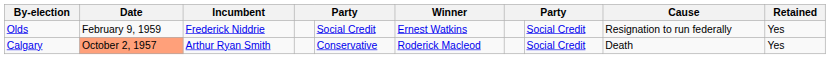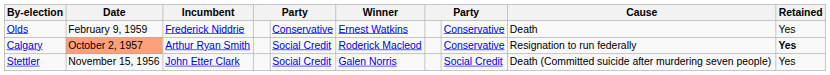Olds | column 5: Social Credit -> Conservative
Olds | column 8: Social Credit -> Conservative
Olds | Cause: Resignation to run federally -> Death
Calgary | column 5: Conservative -> Social Credit
Calgary | column 8: Social Credit -> Conservative
Calgary | Cause: Death -> Resignation to run federally
Calgary | Retained: normal -> bold
+ row: Stettler | November 15, 1956 | John Etter Clark | Social Credit | Galen Norris | Social Credit | Death (Committed suicide after murdering seven people) | Yes
